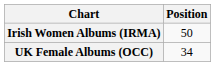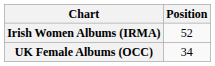Irish Women Albums (IRMA) | Position: 50 -> 52
